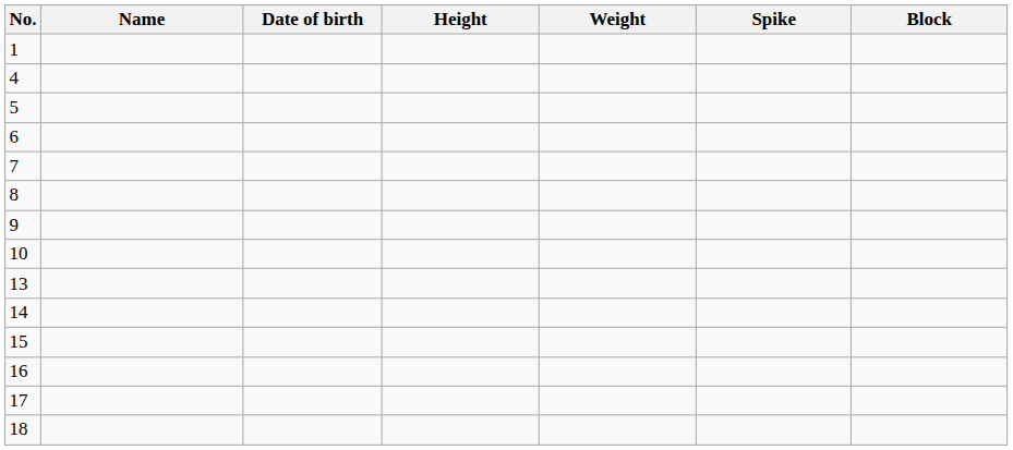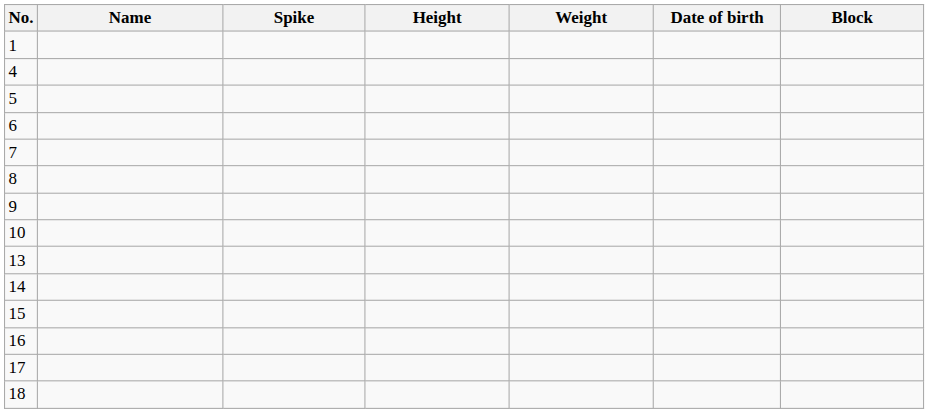columns swapped: Date of birth <-> Spike
